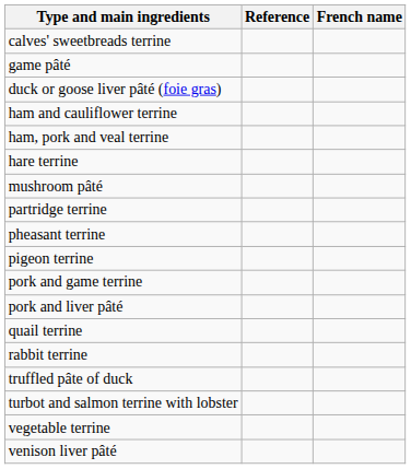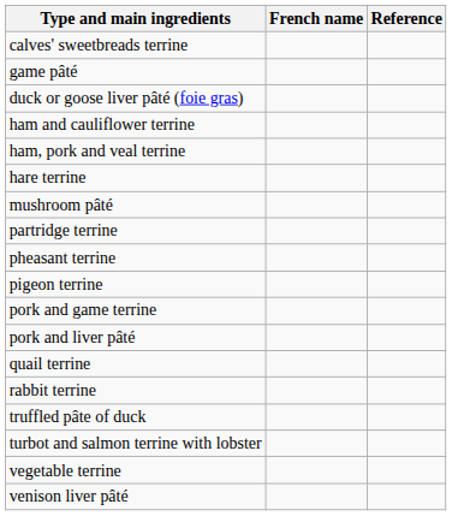columns swapped: French name <-> Reference
